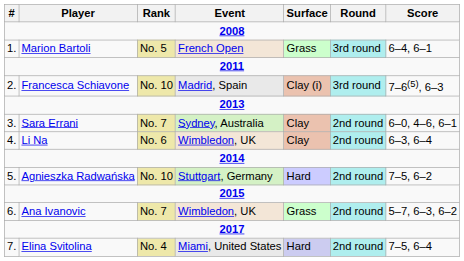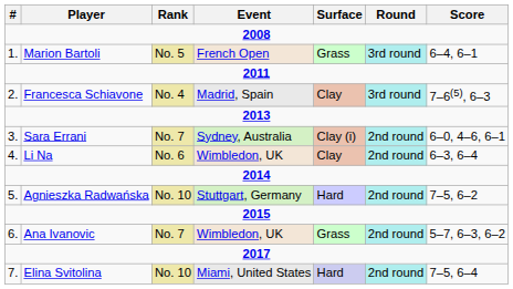Francesca Schiavone | Rank: No. 10 -> No. 4
Francesca Schiavone | Surface: Clay (i) -> Clay
Sara Errani | Surface: Clay -> Clay (i)
Elina Svitolina | Rank: No. 4 -> No. 10
